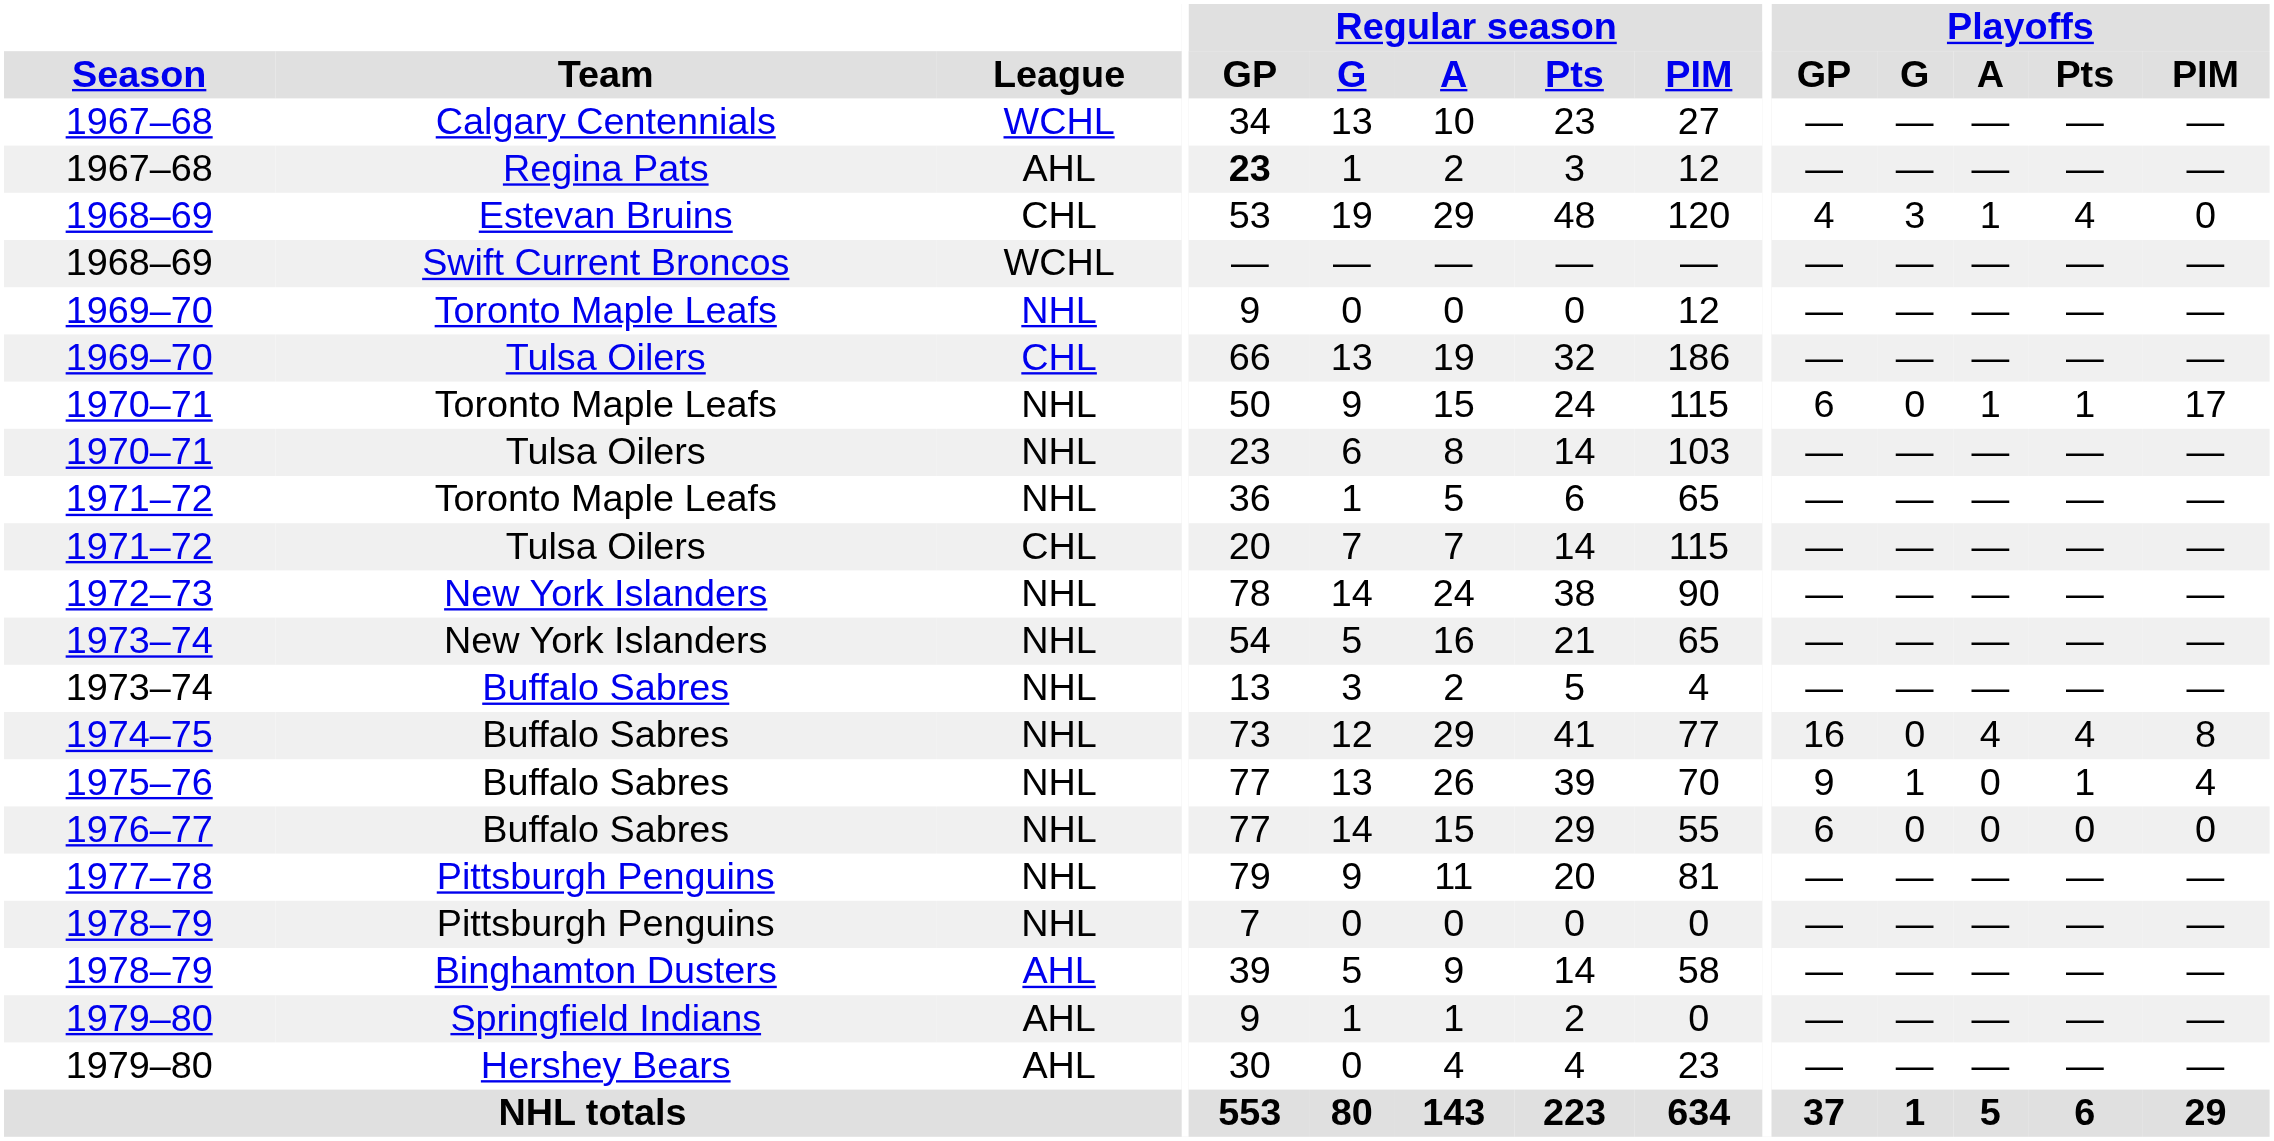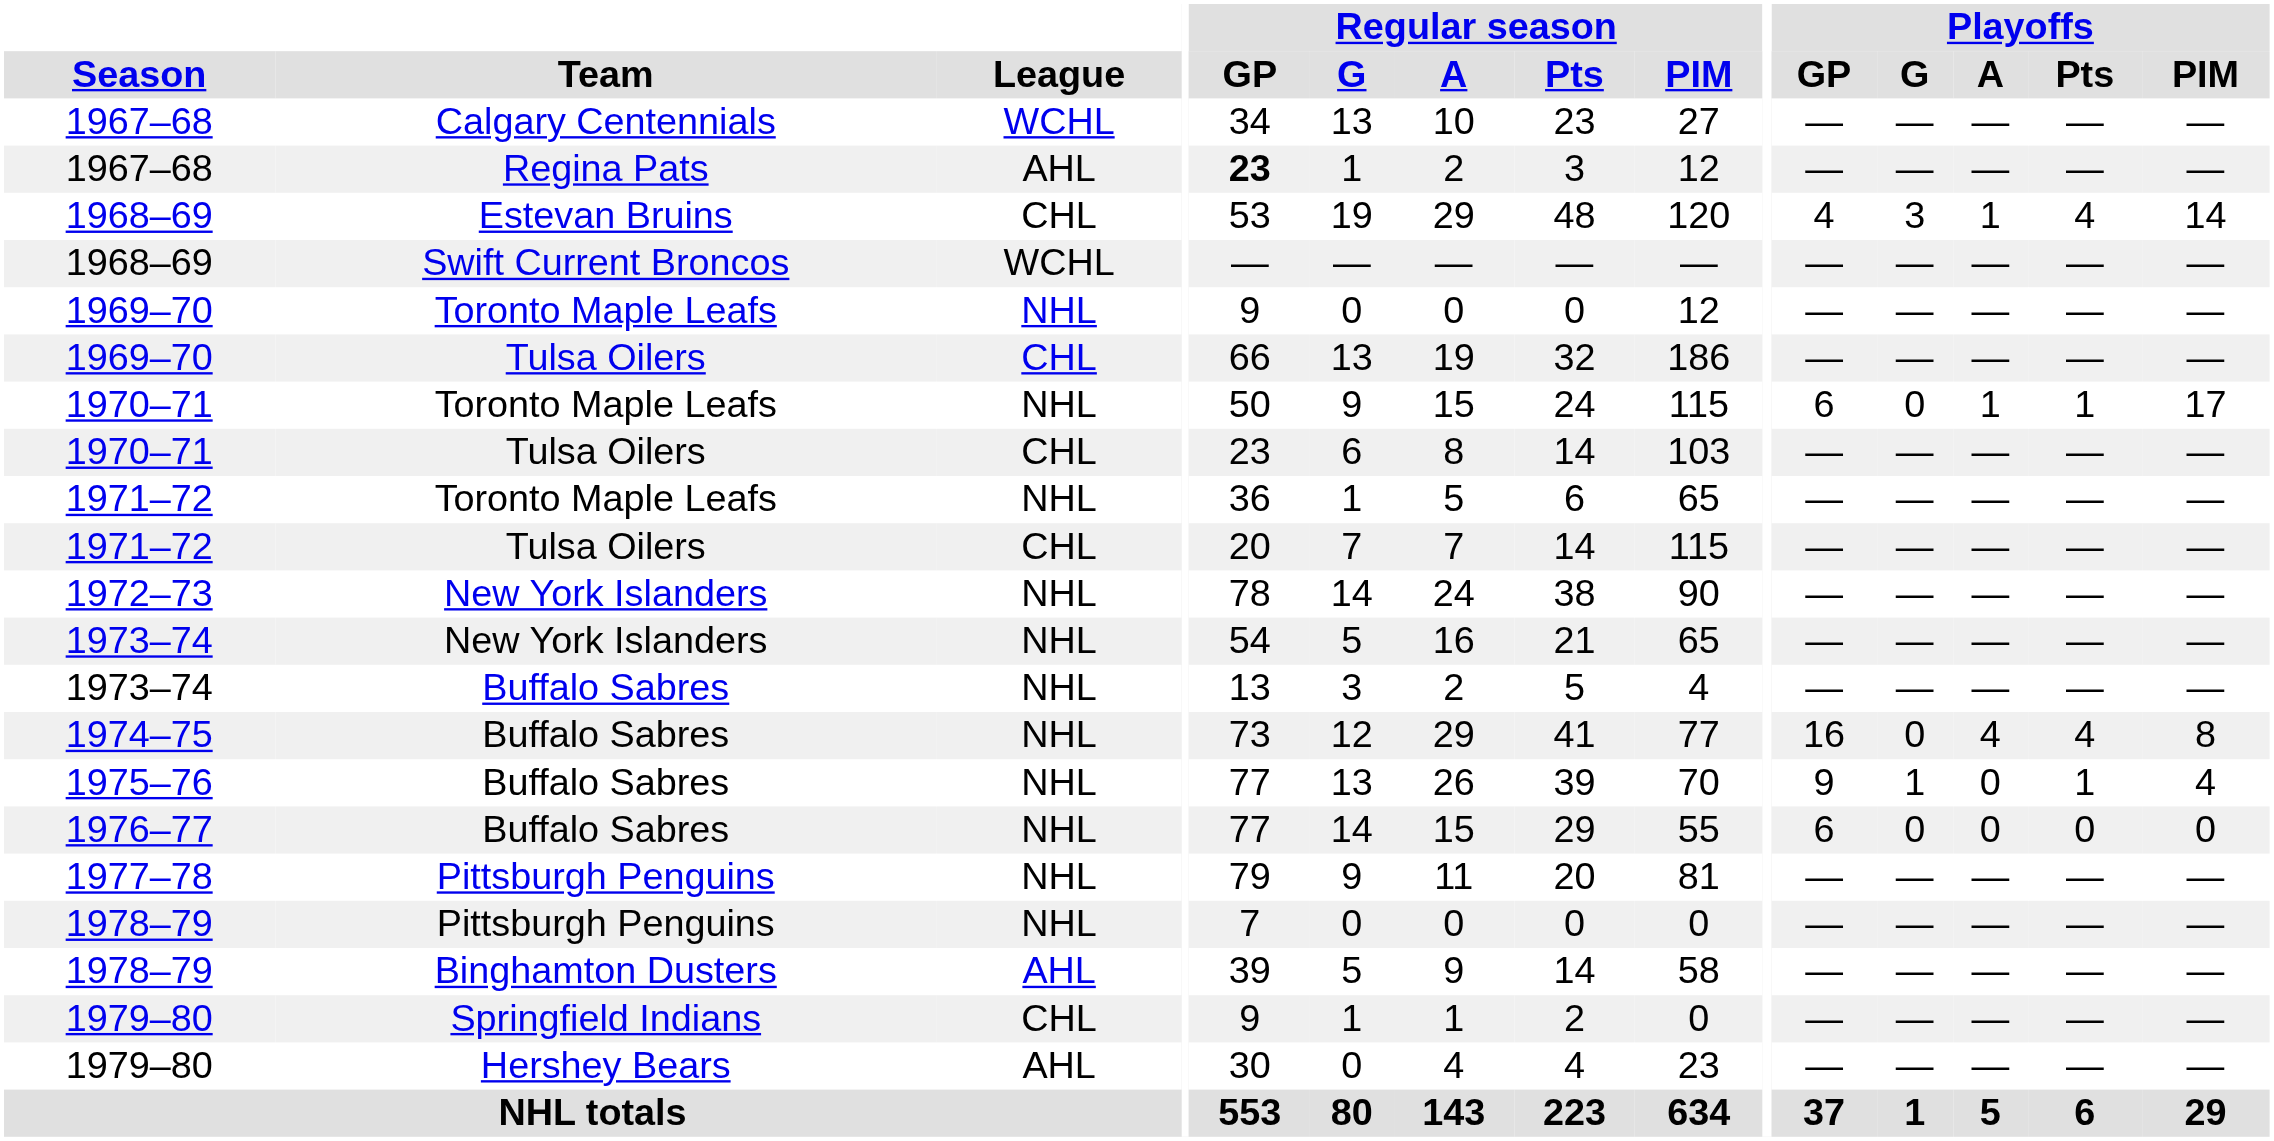1968–69 / Estevan Bruins | Playoffs / PIM: 0 -> 14
1970–71 / Tulsa Oilers | League: NHL -> CHL
1979–80 / Springfield Indians | League: AHL -> CHL
